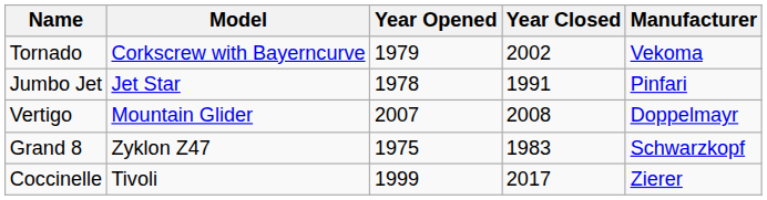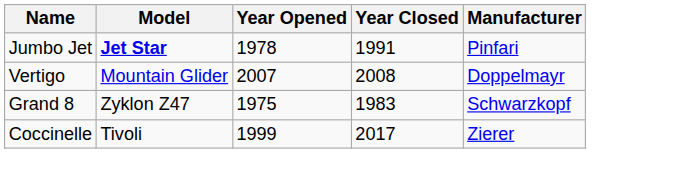- row: Tornado | Corkscrew with Bayerncurve | 1979 | 2002 | Vekoma
Jumbo Jet | Model: normal -> bold
